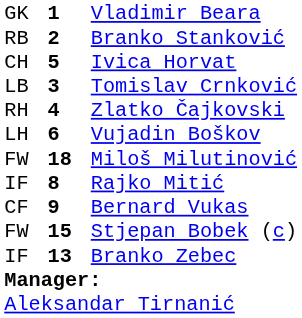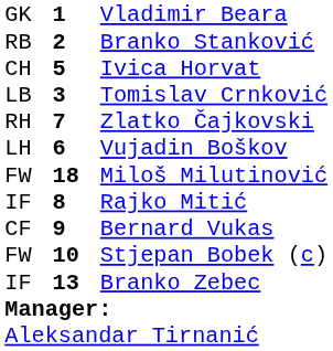Zlatko Čajkovski | column 2: 4 -> 7
Stjepan Bobek (c) | column 2: 15 -> 10
